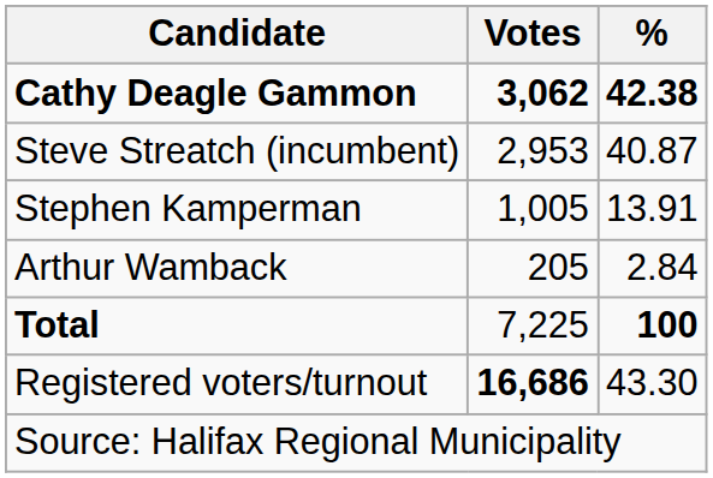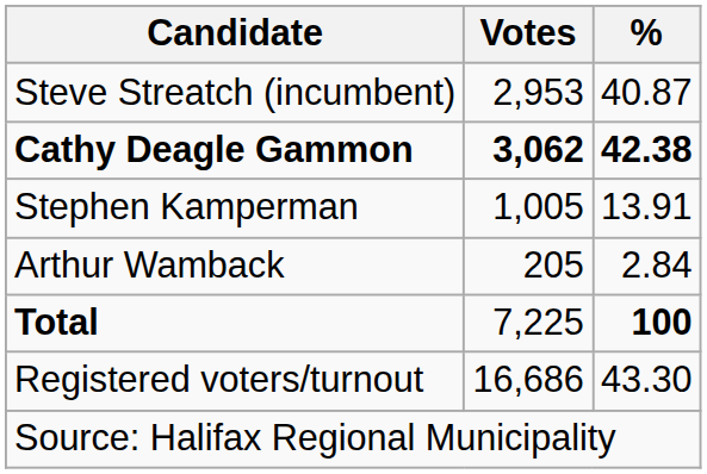rows swapped: Cathy Deagle Gammon <-> Steve Streatch (incumbent)
Registered voters/turnout | Votes: bold -> normal
